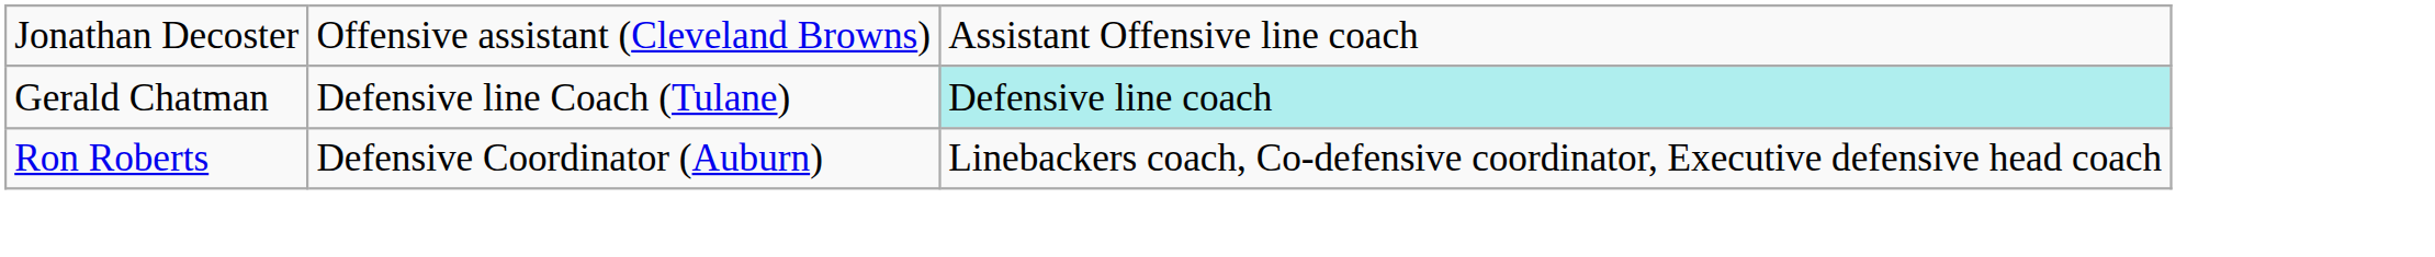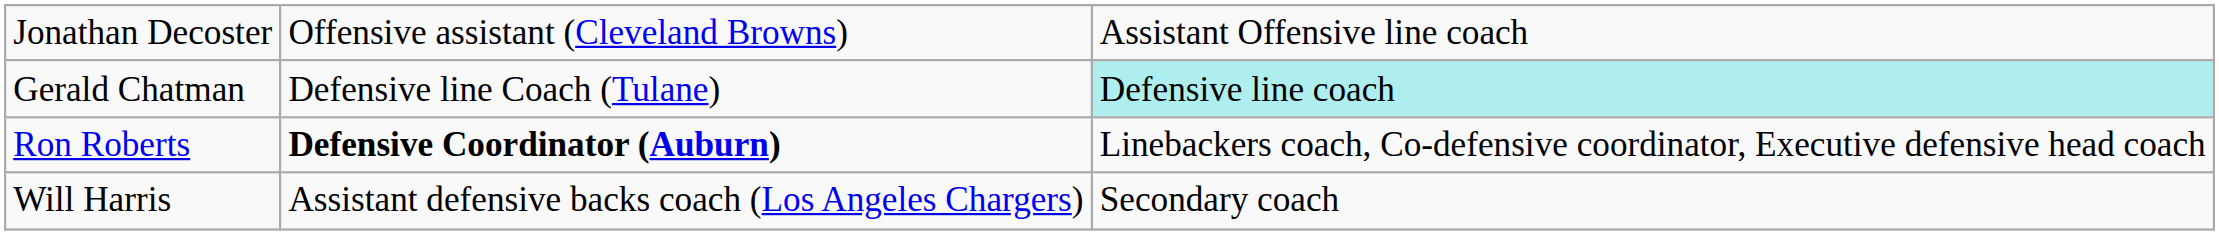Ron Roberts | column 2: normal -> bold
+ row: Will Harris | Assistant defensive backs coach (Los Angeles Chargers) | Secondary coach
